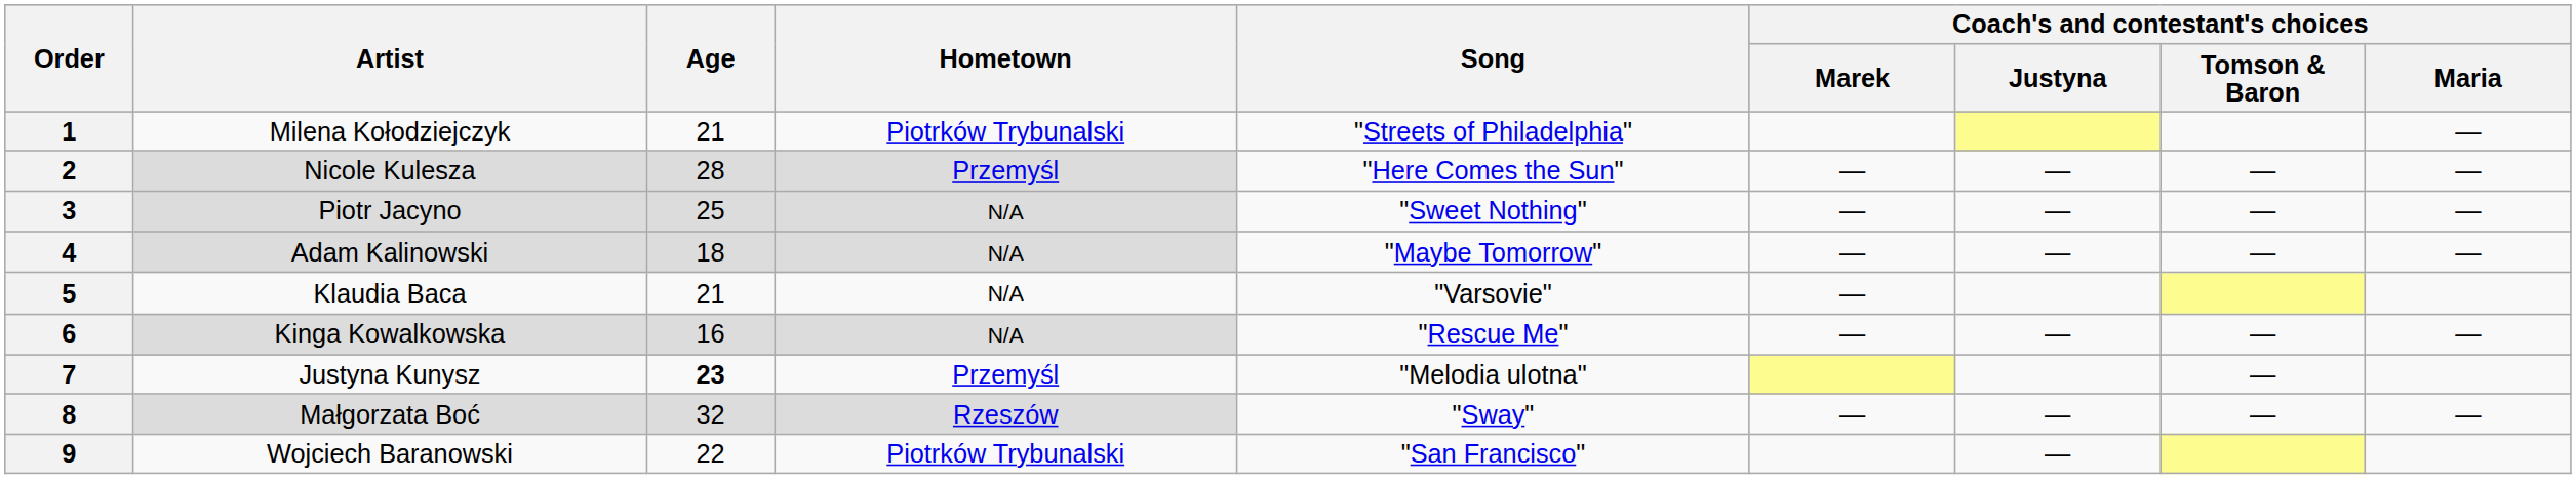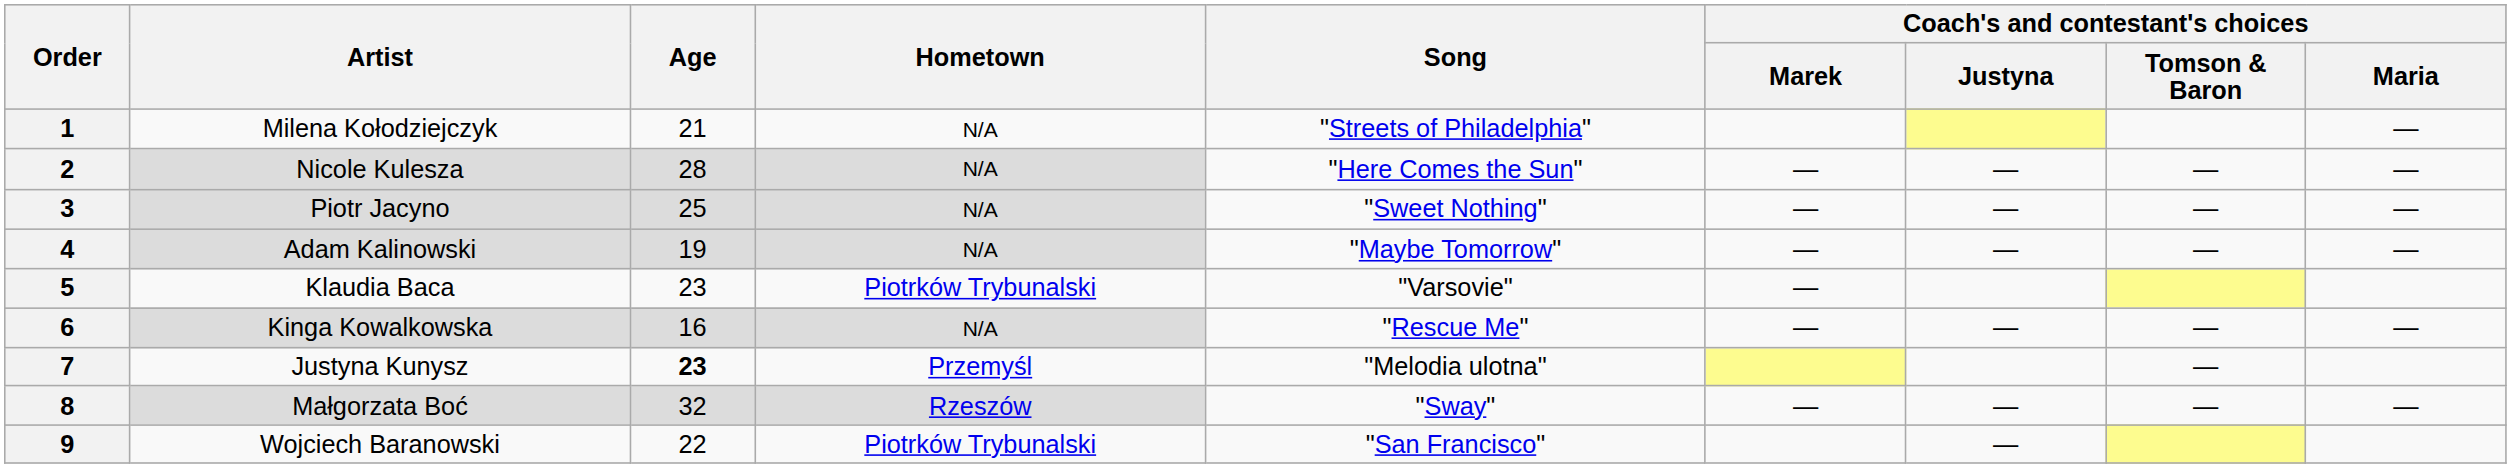1 | Hometown: Piotrków Trybunalski -> N/A
2 | Hometown: Przemyśl -> N/A
4 | Age: 18 -> 19
5 | Age: 21 -> 23
5 | Hometown: N/A -> Piotrków Trybunalski
